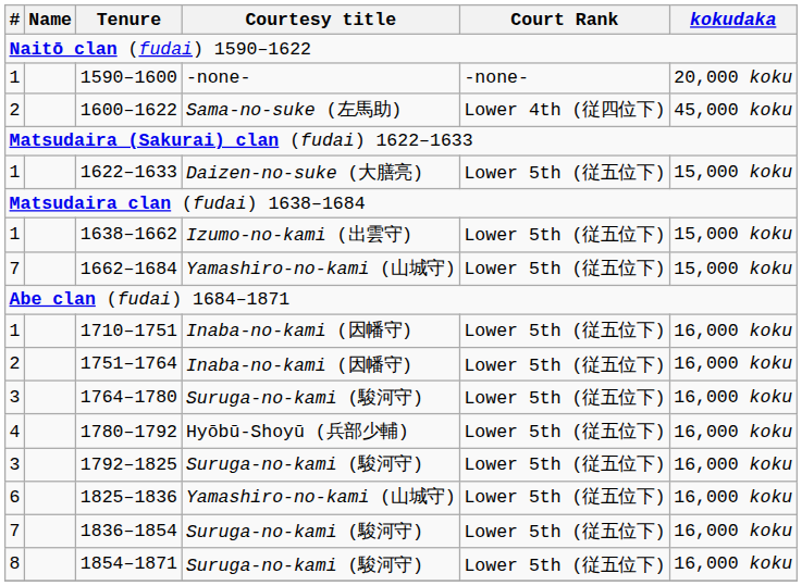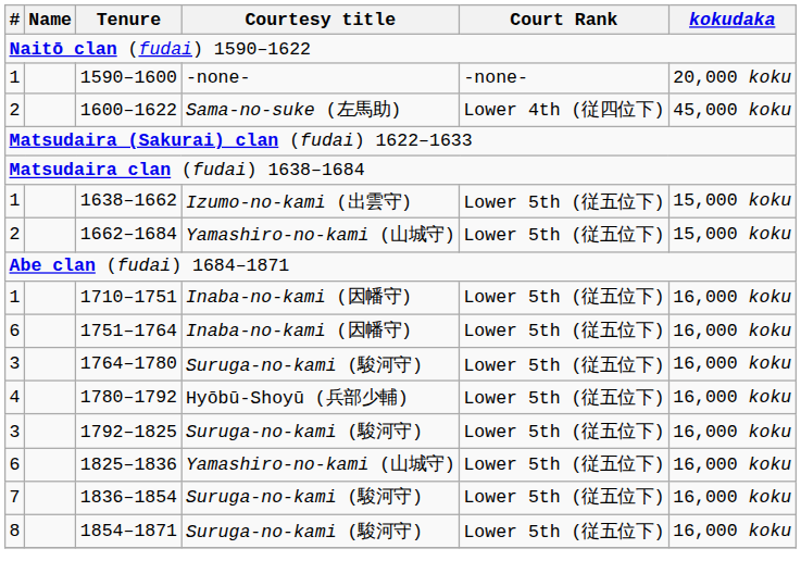- row: 1 | 1622–1633 | Daizen-no-suke (大膳亮) | Lower 5th (従五位下) | 15,000 koku
1662–1684 | #: 7 -> 2
1751–1764 | #: 2 -> 6
